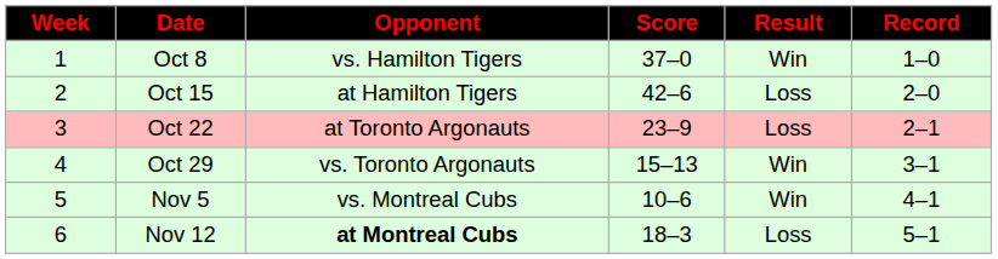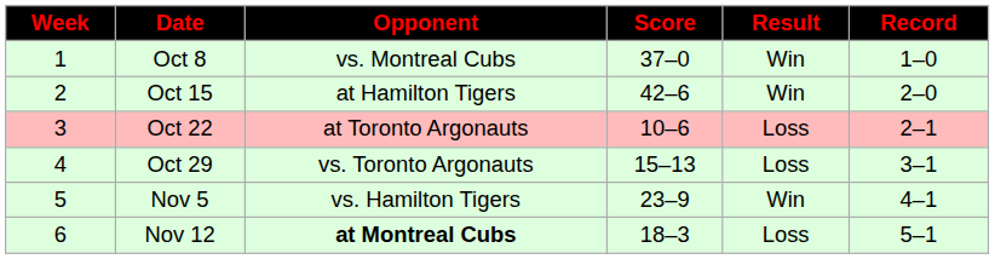Oct 8 | Opponent: vs. Hamilton Tigers -> vs. Montreal Cubs
Oct 15 | Result: Loss -> Win
Oct 22 | Score: 23–9 -> 10–6
Oct 29 | Result: Win -> Loss
Nov 5 | Opponent: vs. Montreal Cubs -> vs. Hamilton Tigers
Nov 5 | Score: 10–6 -> 23–9
